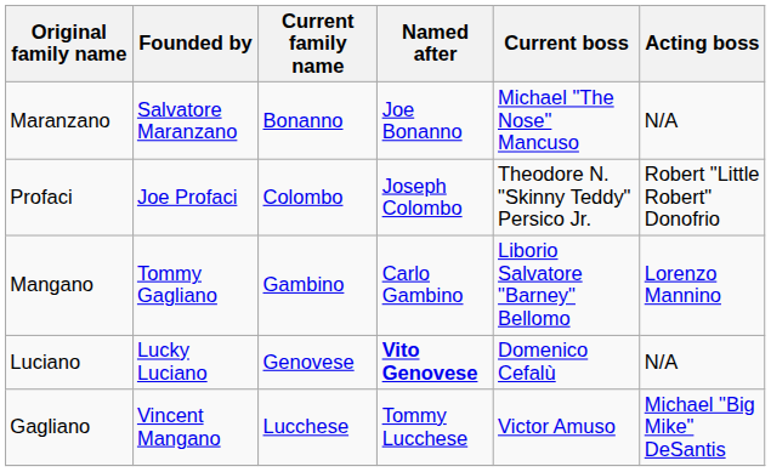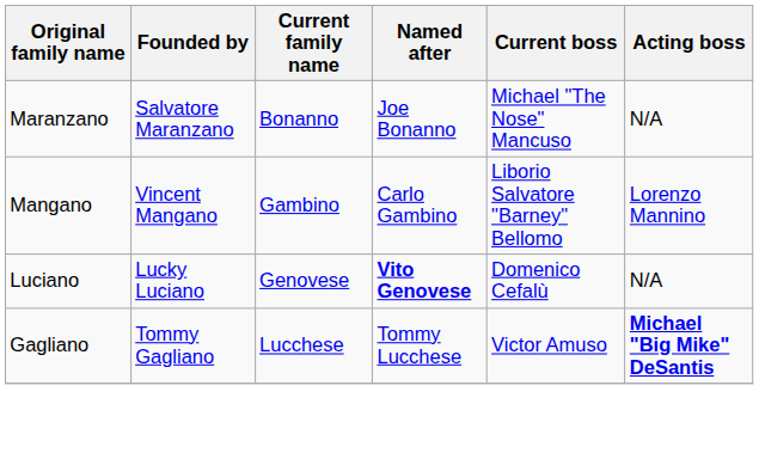- row: Profaci | Joe Profaci | Colombo | Joseph Colombo | Theodore N. "Skinny Teddy" Persico Jr. | Robert "Little Robert" Donofrio
Mangano | Founded by: Tommy Gagliano -> Vincent Mangano
Gagliano | Founded by: Vincent Mangano -> Tommy Gagliano
Gagliano | Acting boss: normal -> bold
